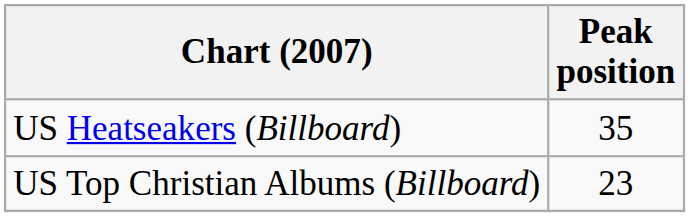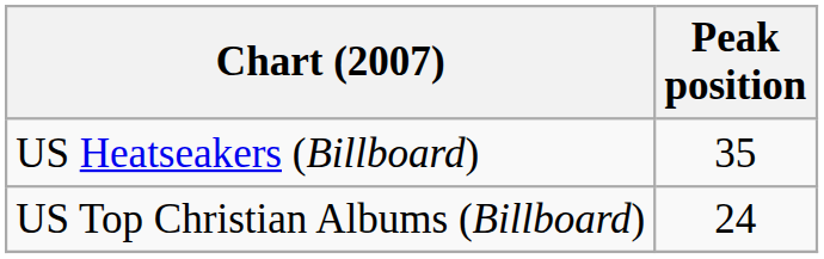US Top Christian Albums (Billboard) | Peak position: 23 -> 24
